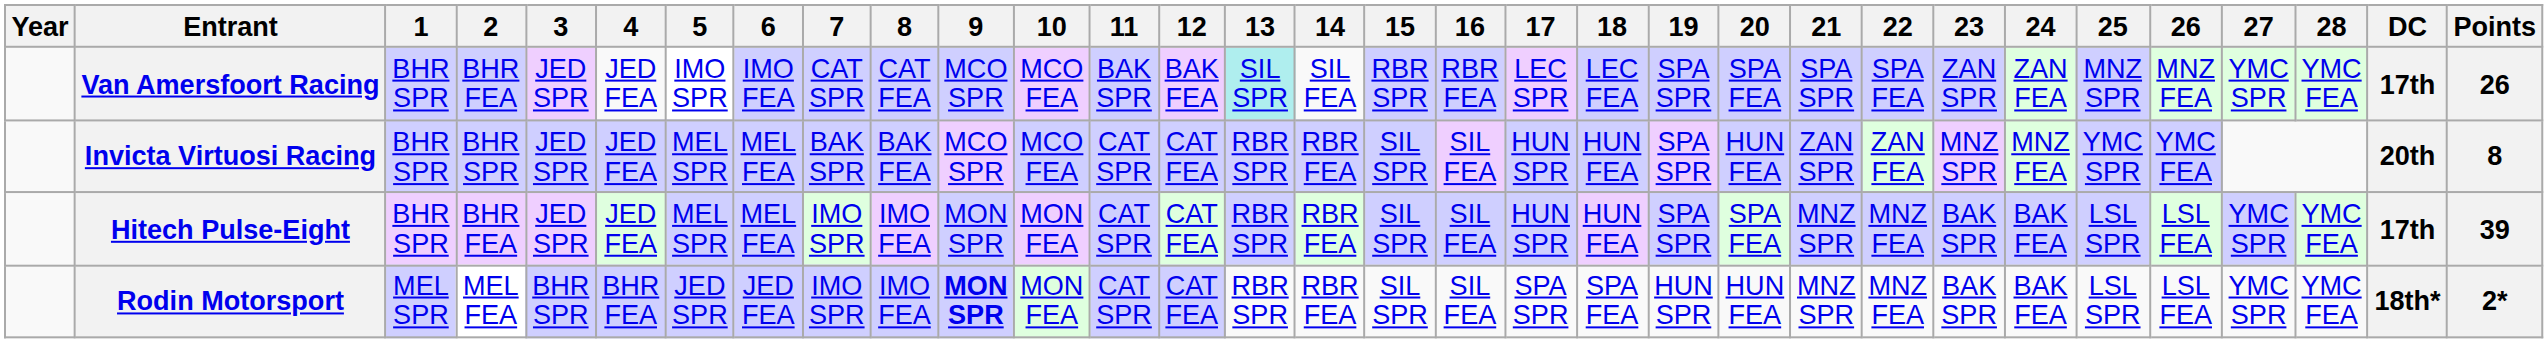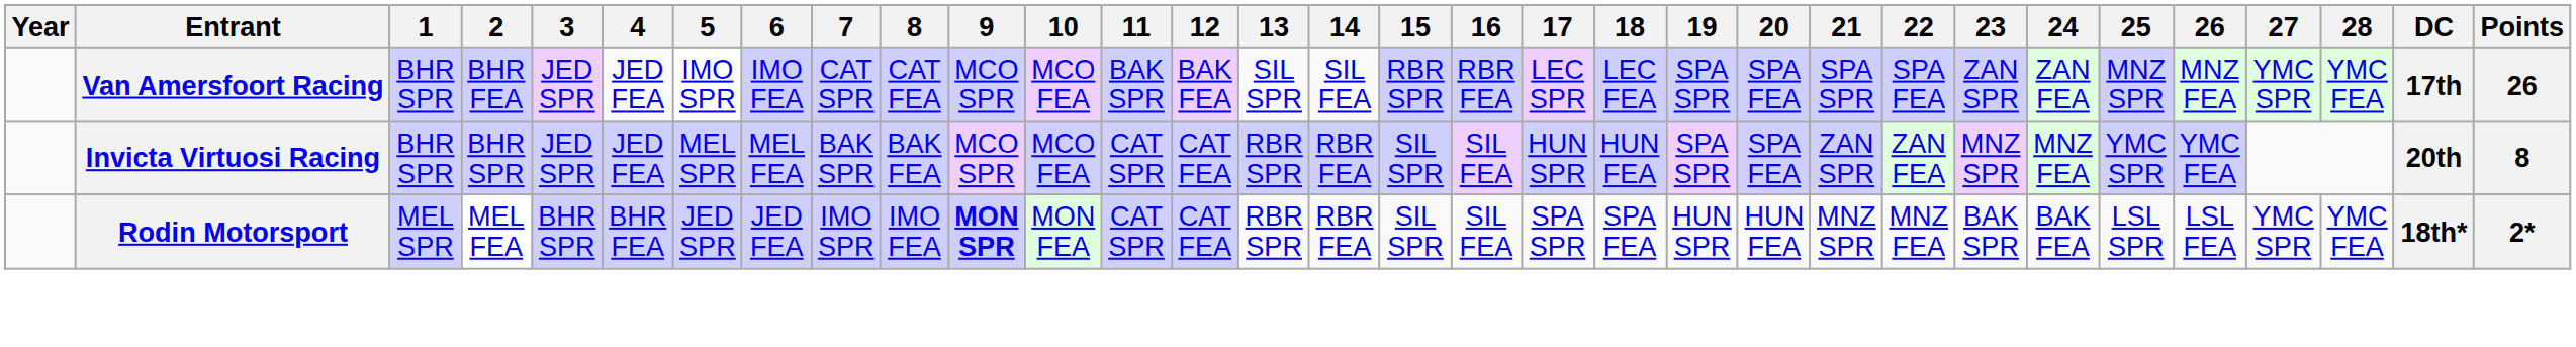Van Amersfoort Racing | 13: paleturquoise background -> no background
Invicta Virtuosi Racing | 20: HUN FEA -> SPA FEA
- row: Hitech Pulse-Eight | BHR SPR | BHR FEA | JED SPR | JED FEA | MEL SPR | MEL FEA | IMO SPR | IMO FEA | MON SPR | MON FEA | CAT SPR | CAT FEA | RBR SPR | RBR FEA | SIL SPR | SIL FEA | HUN SPR | HUN FEA | SPA SPR | SPA FEA | MNZ SPR | MNZ FEA | BAK SPR | BAK FEA | LSL SPR | LSL FEA | YMC SPR | YMC FEA | 17th | 39
